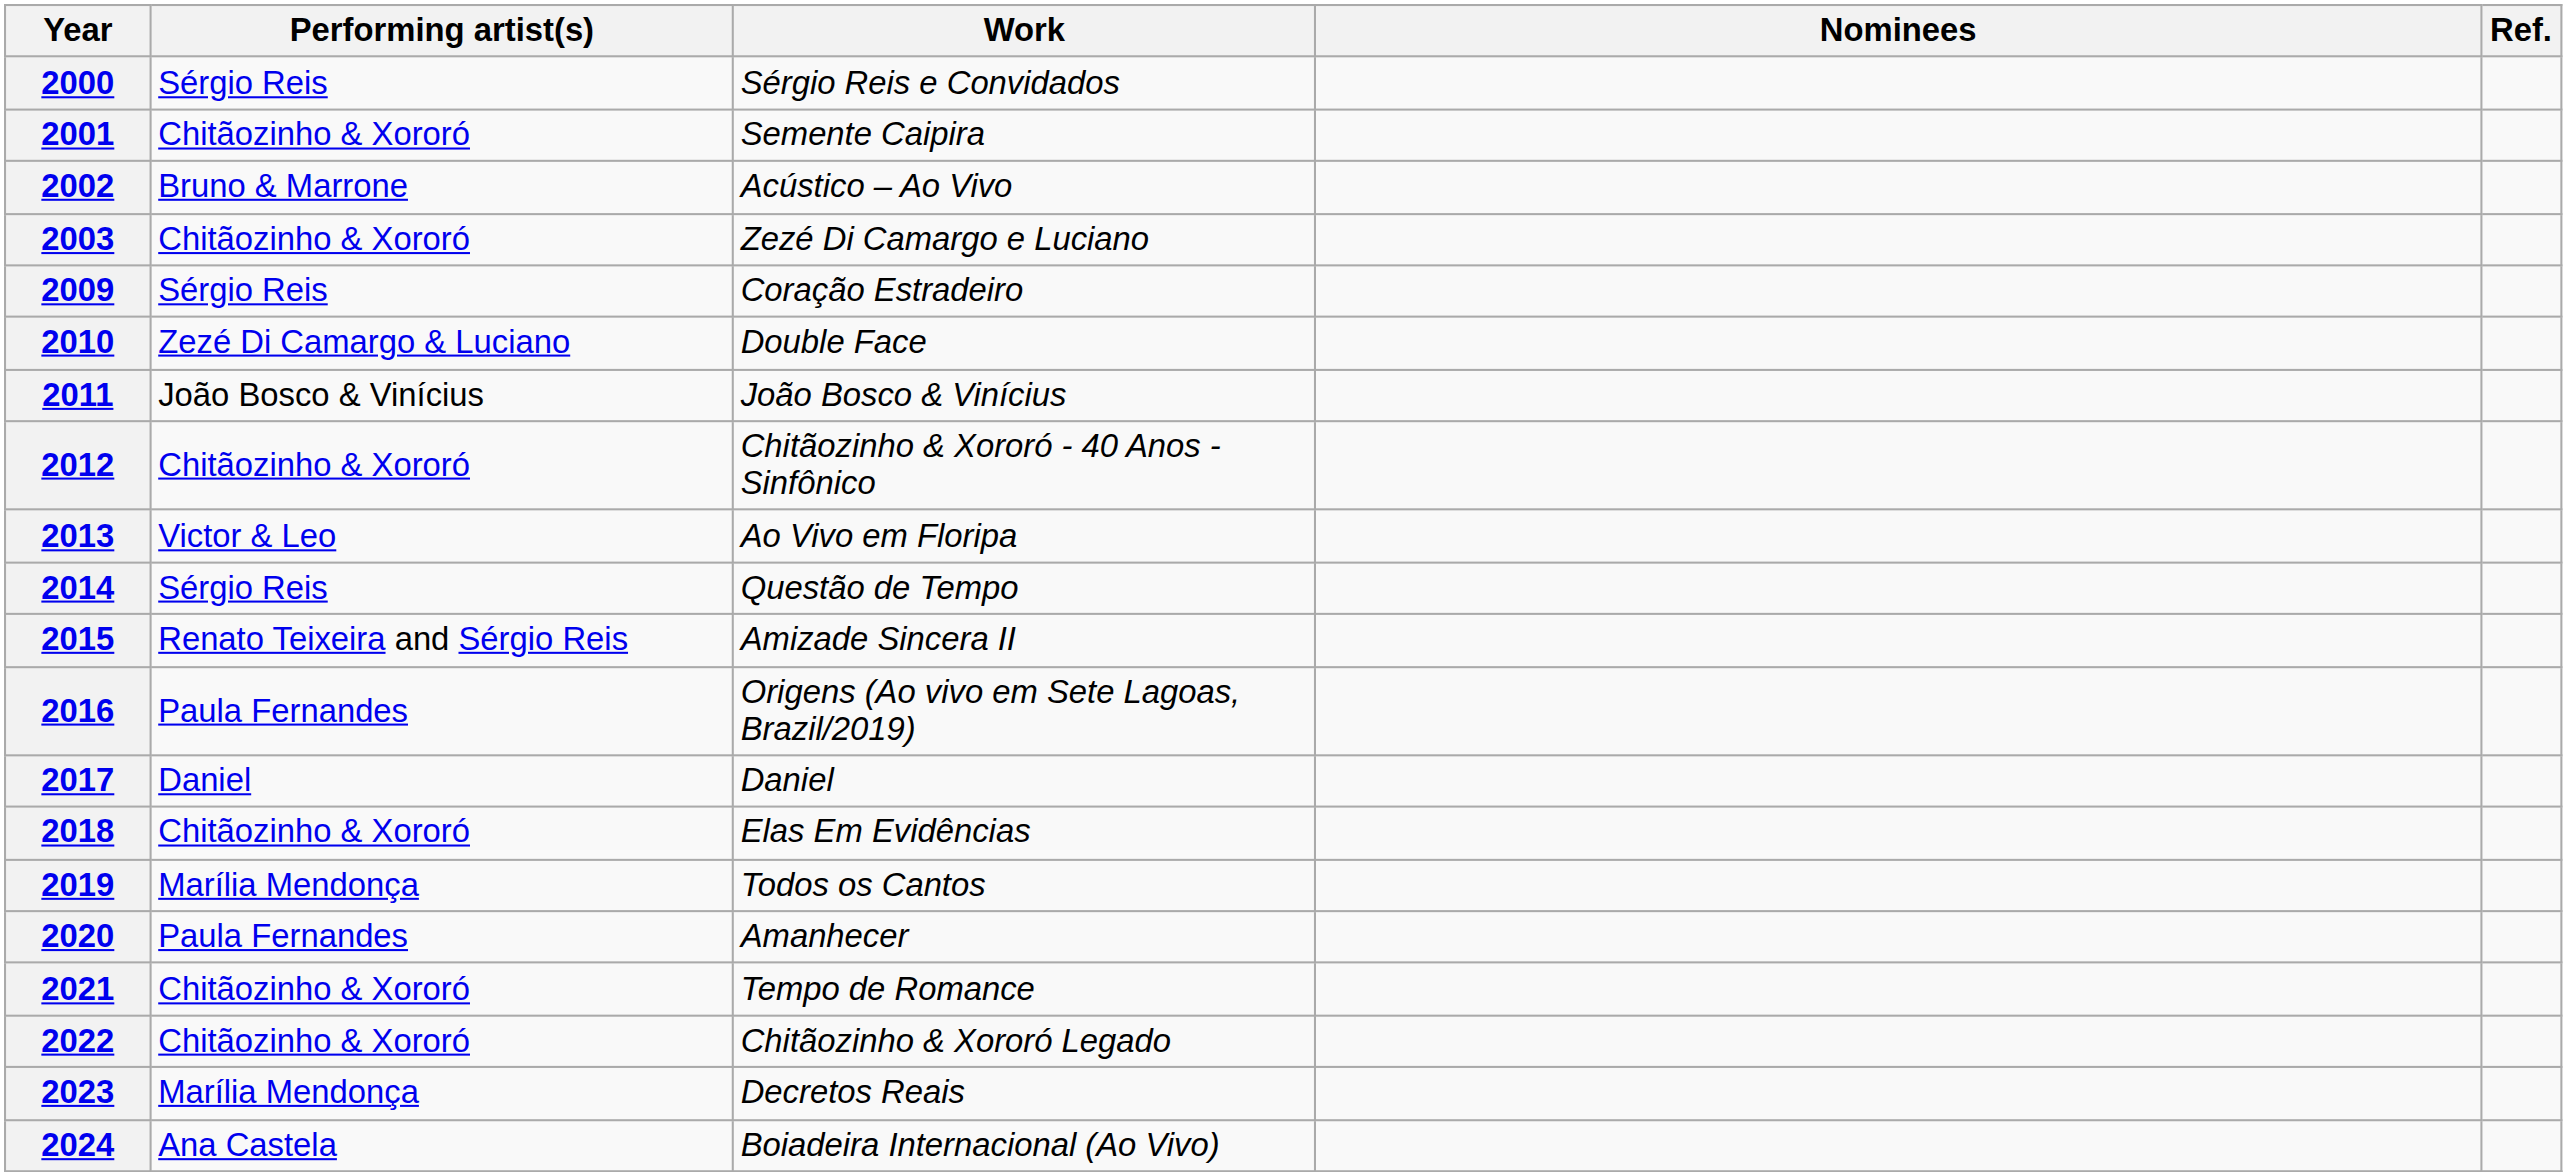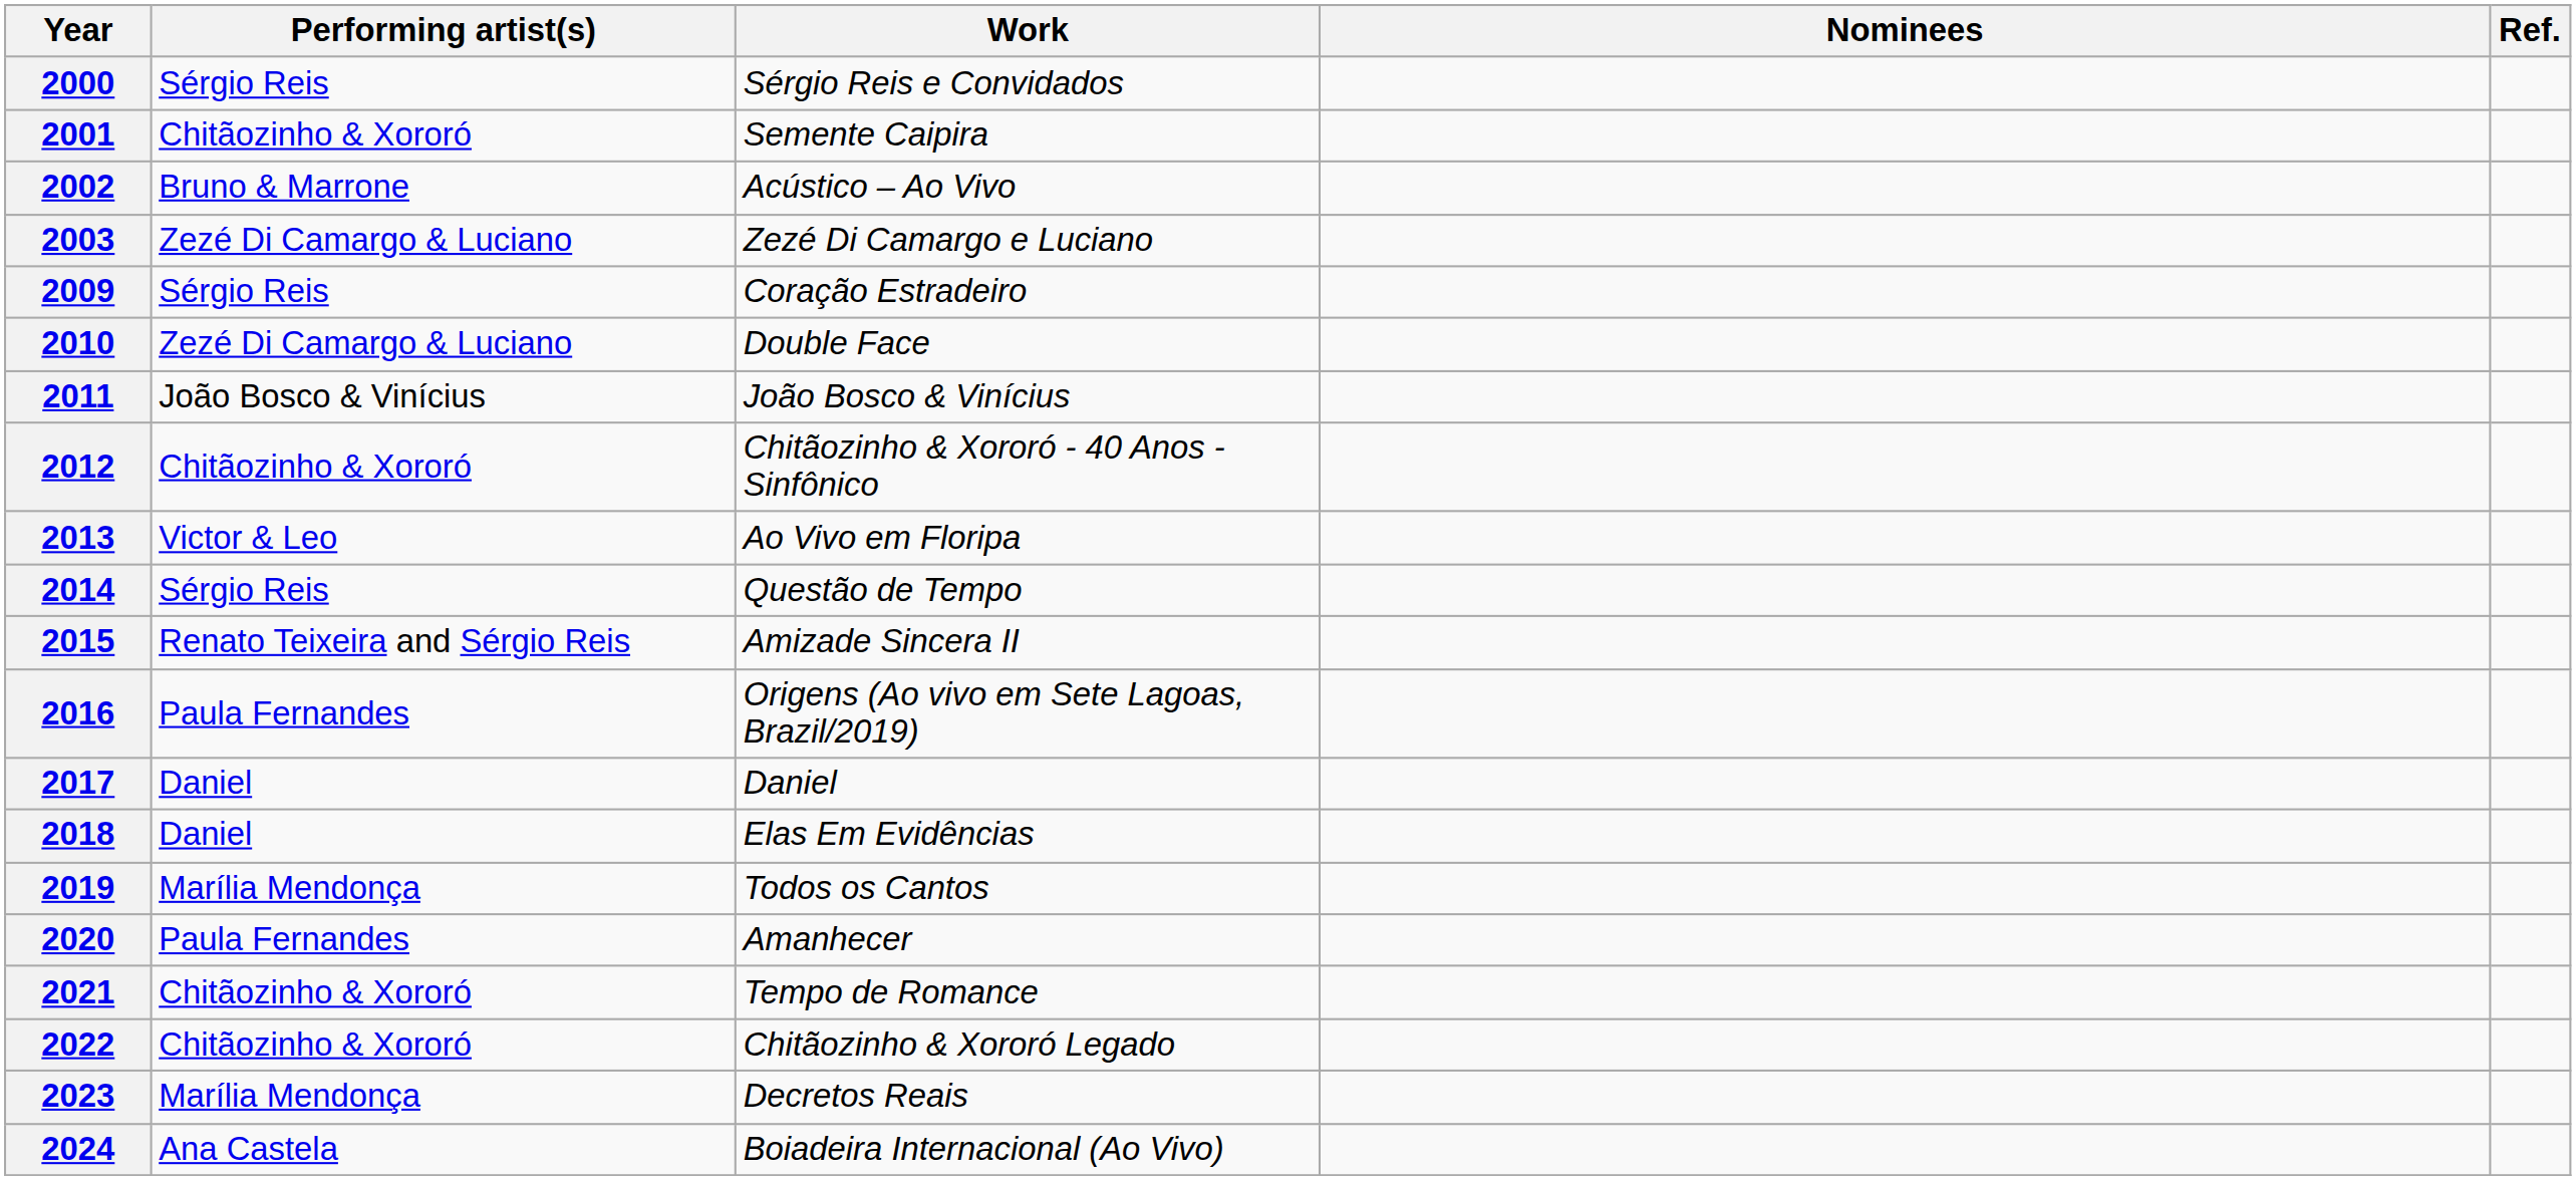2003 | Performing artist(s): Chitãozinho & Xororó -> Zezé Di Camargo & Luciano
2018 | Performing artist(s): Chitãozinho & Xororó -> Daniel
